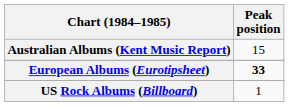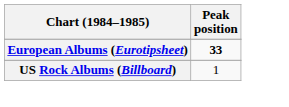- row: Australian Albums (Kent Music Report) | 15
